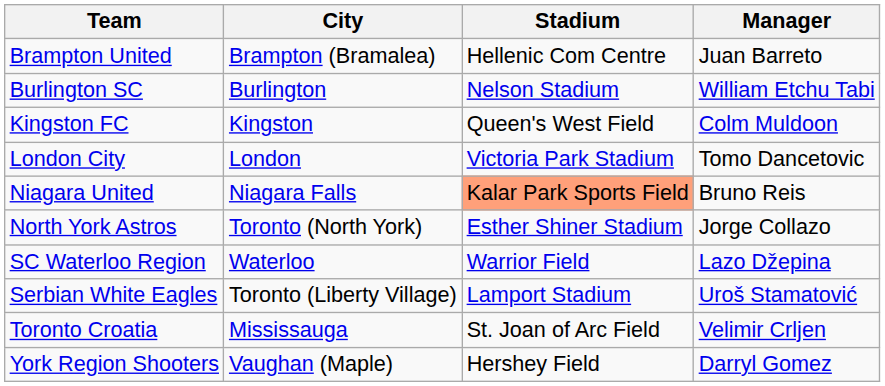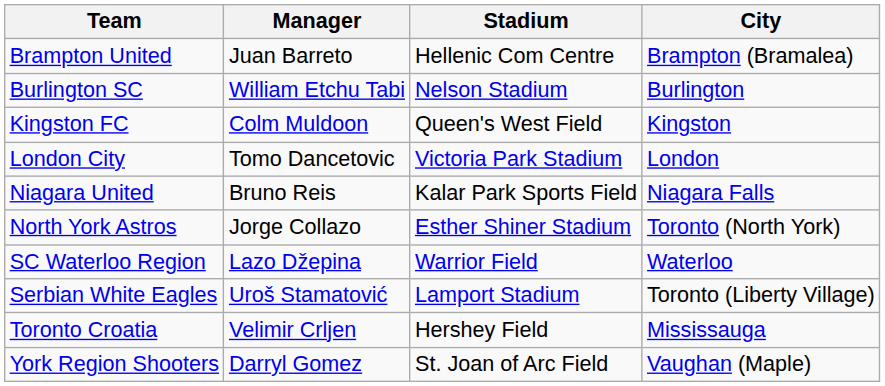columns swapped: City <-> Manager
Niagara United | Stadium: lightsalmon background -> no background
Toronto Croatia | Stadium: St. Joan of Arc Field -> Hershey Field
York Region Shooters | Stadium: Hershey Field -> St. Joan of Arc Field
